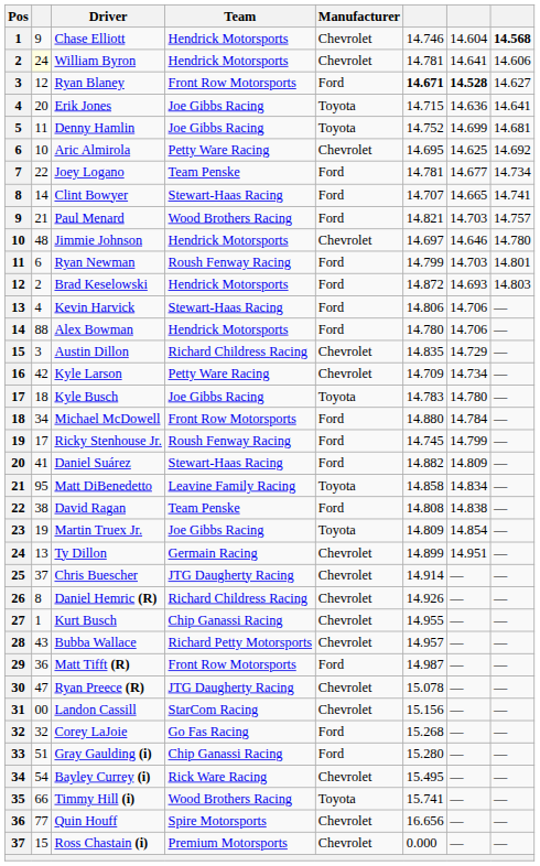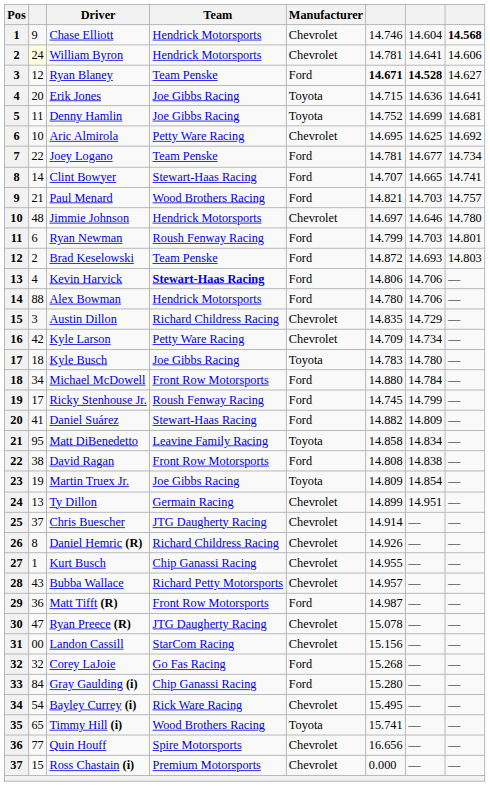Ryan Blaney | Team: Front Row Motorsports -> Team Penske
Brad Keselowski | Team: Hendrick Motorsports -> Team Penske
Kevin Harvick | Team: normal -> bold
David Ragan | Team: Team Penske -> Front Row Motorsports
Gray Gaulding (i) | column 2: 51 -> 84
Timmy Hill (i) | column 2: 66 -> 65
